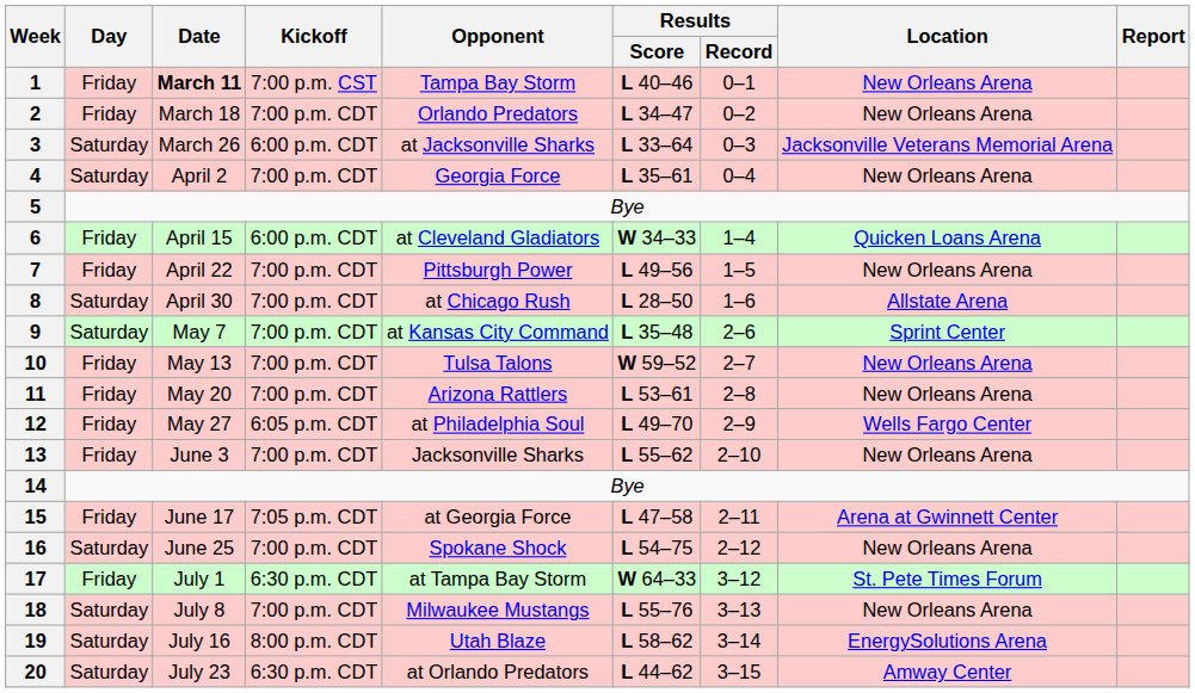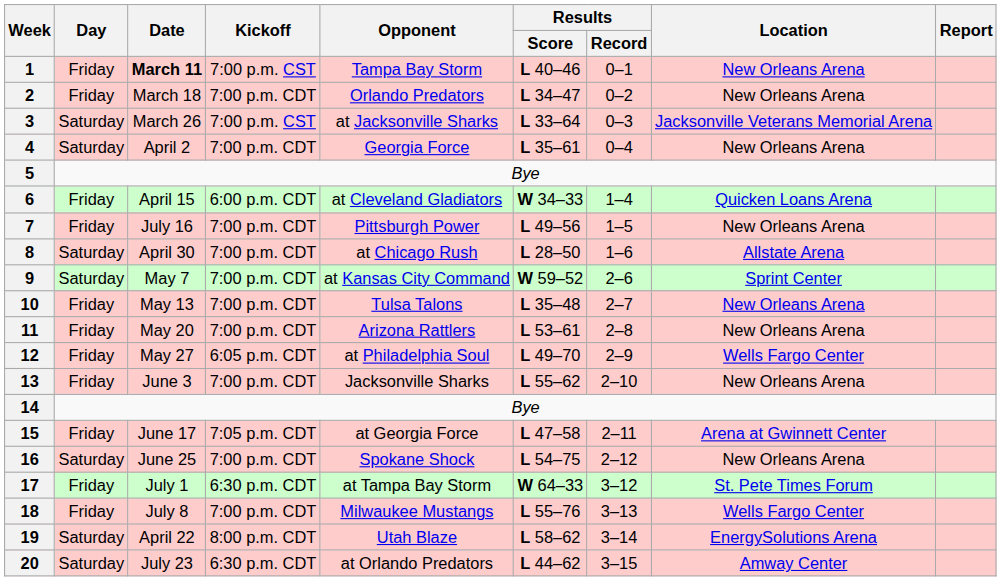3 | Kickoff: 6:00 p.m. CDT -> 7:00 p.m. CST
7 | Date: April 22 -> July 16
9 | Results / Score: L 35–48 -> W 59–52
10 | Results / Score: W 59–52 -> L 35–48
18 | Day: Saturday -> Friday
18 | Location: New Orleans Arena -> Wells Fargo Center
19 | Date: July 16 -> April 22
